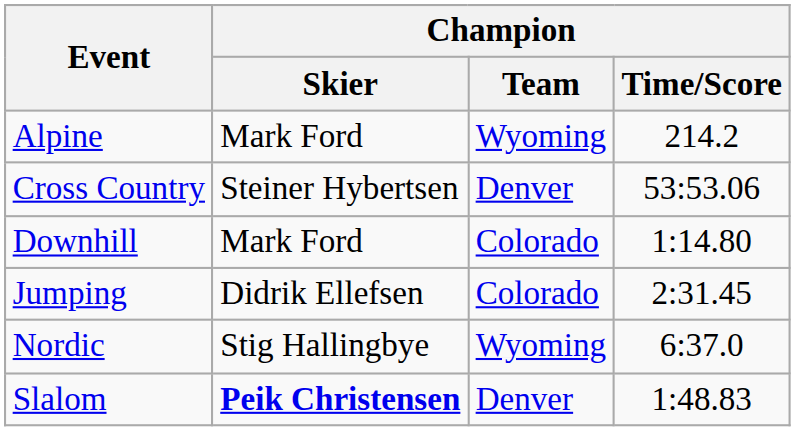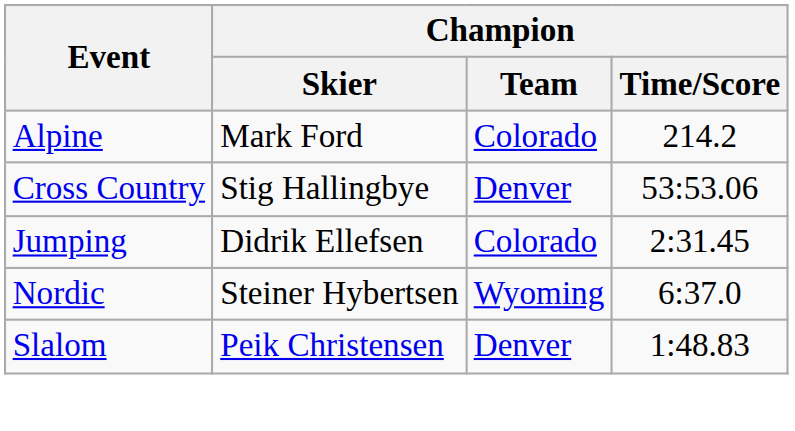Alpine | Champion / Team: Wyoming -> Colorado
Cross Country | Champion / Skier: Steiner Hybertsen -> Stig Hallingbye
- row: Downhill | Mark Ford | Colorado | 1:14.80
Nordic | Champion / Skier: Stig Hallingbye -> Steiner Hybertsen
Slalom | Champion / Skier: bold -> normal
